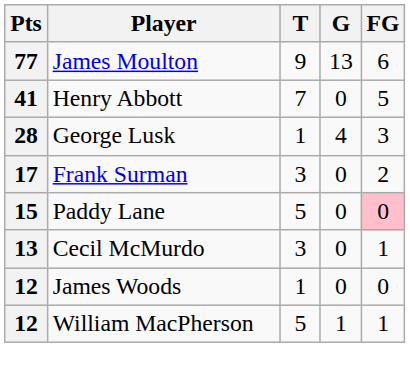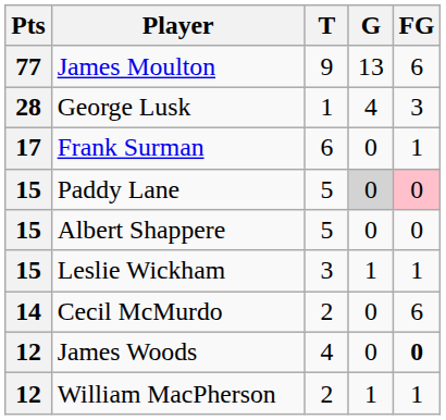- row: 41 | Henry Abbott | 7 | 0 | 5
Frank Surman | T: 3 -> 6
Frank Surman | FG: 2 -> 1
Paddy Lane | G: no background -> lightgrey background
+ row: 15 | Albert Shappere | 5 | 0 | 0
+ row: 15 | Leslie Wickham | 3 | 1 | 1
Cecil McMurdo | Pts: 13 -> 14
Cecil McMurdo | T: 3 -> 2
Cecil McMurdo | FG: 1 -> 6
James Woods | T: 1 -> 4
James Woods | FG: normal -> bold
William MacPherson | T: 5 -> 2
